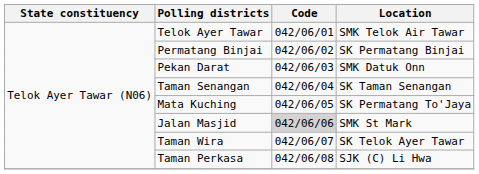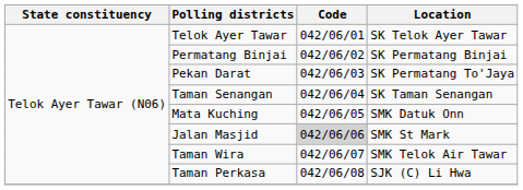Telok Ayer Tawar | Location: SMK Telok Air Tawar -> SK Telok Ayer Tawar
Pekan Darat | Location: SMK Datuk Onn -> SK Permatang To'Jaya
Mata Kuching | Location: SK Permatang To'Jaya -> SMK Datuk Onn
Taman Wira | Location: SK Telok Ayer Tawar -> SMK Telok Air Tawar
